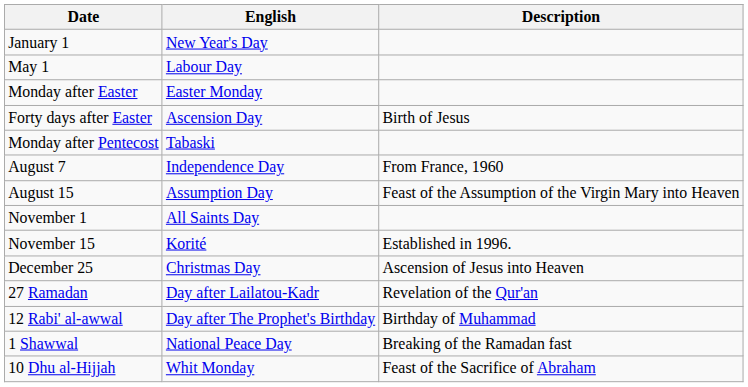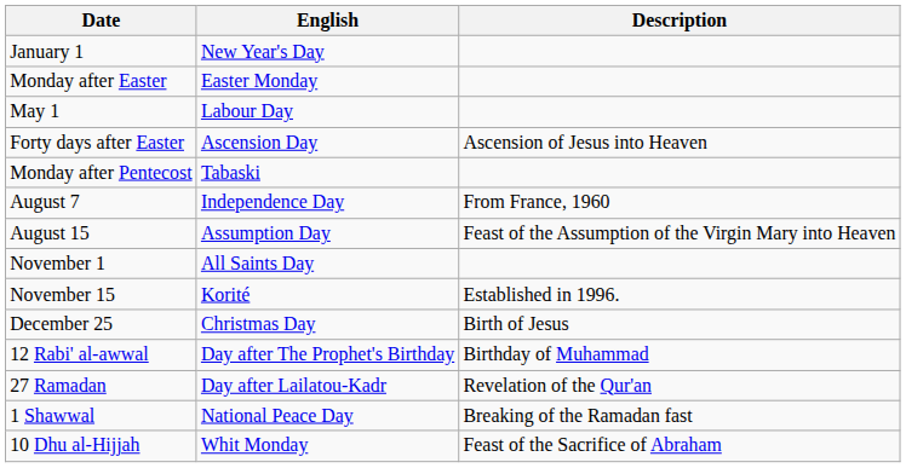rows swapped: Monday after Easter <-> May 1
Forty days after Easter | Description: Birth of Jesus -> Ascension of Jesus into Heaven
December 25 | Description: Ascension of Jesus into Heaven -> Birth of Jesus
rows swapped: 12 Rabi' al-awwal <-> 27 Ramadan
